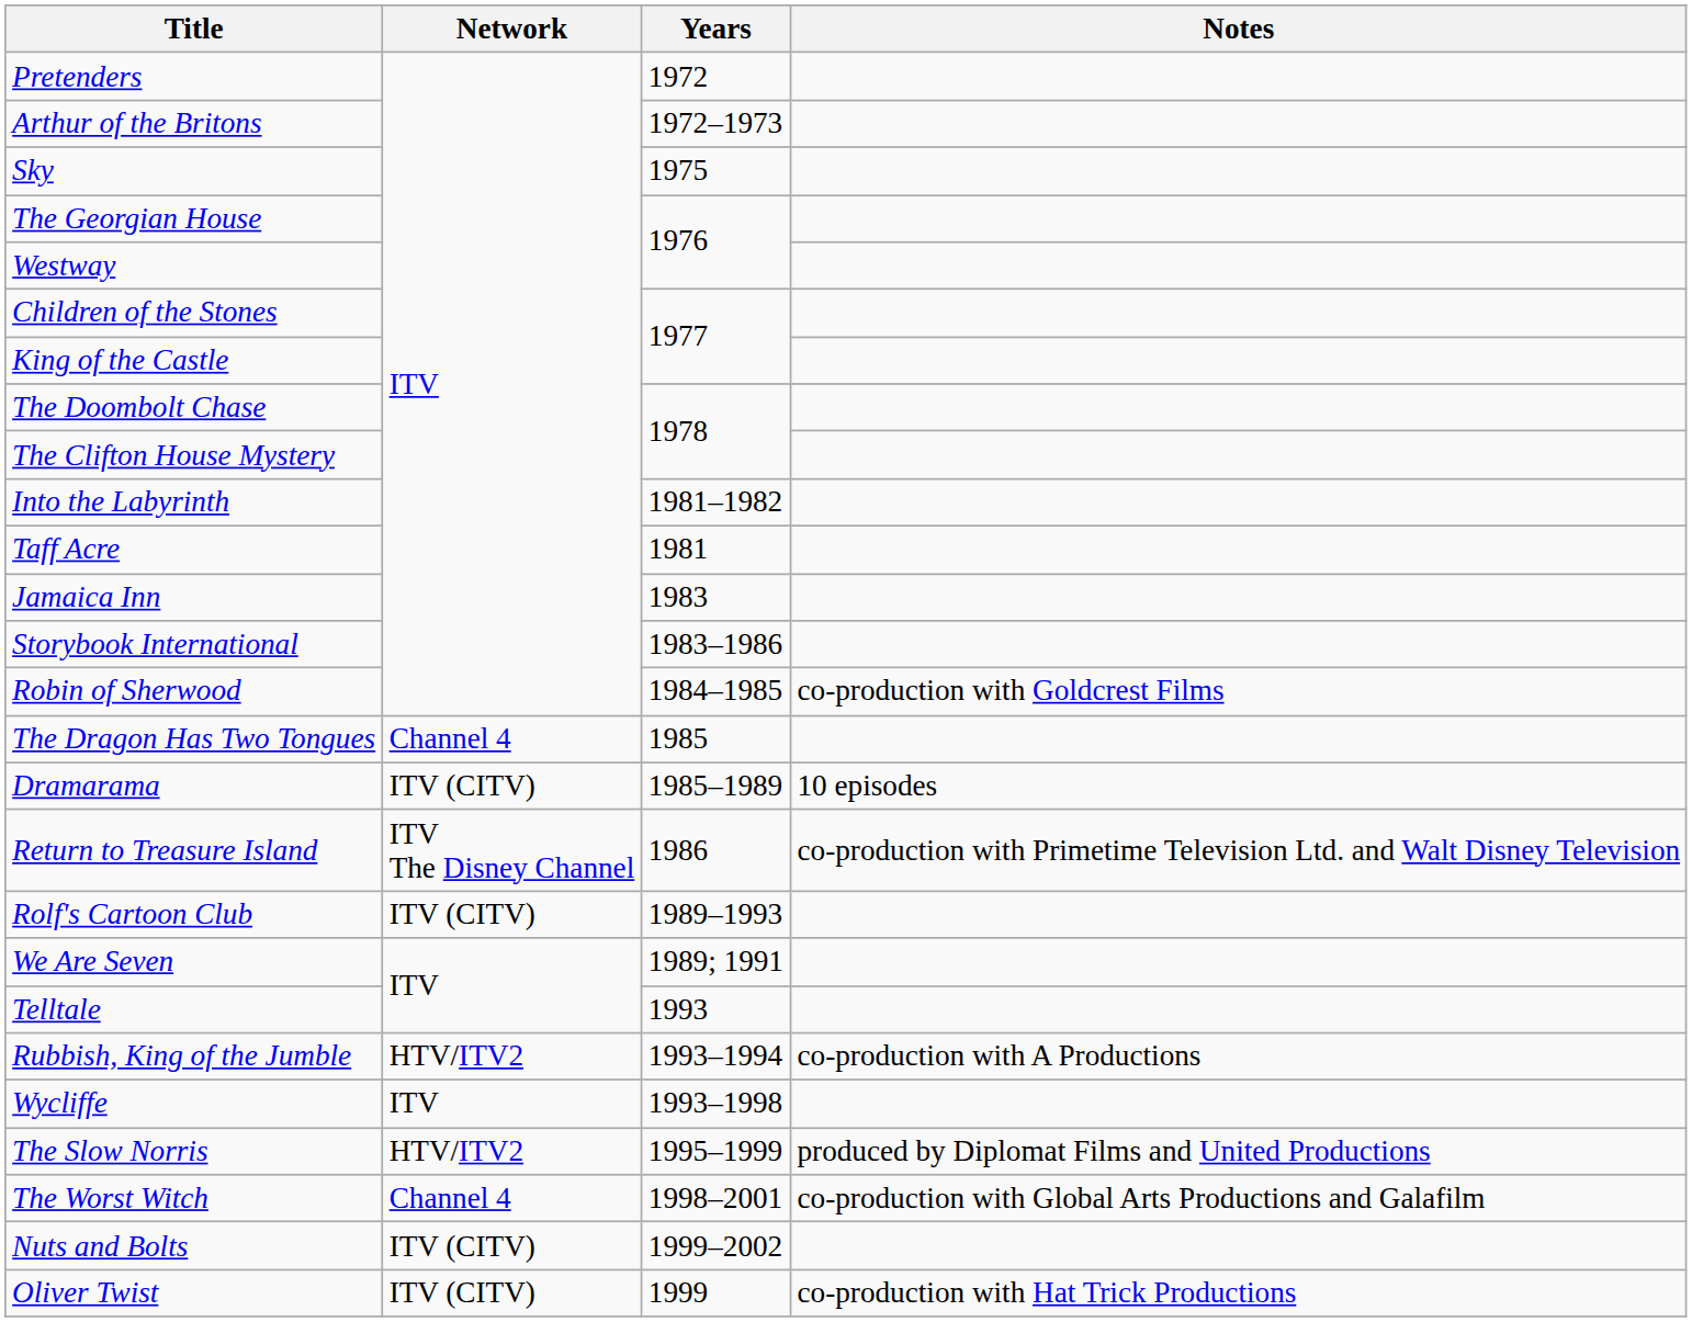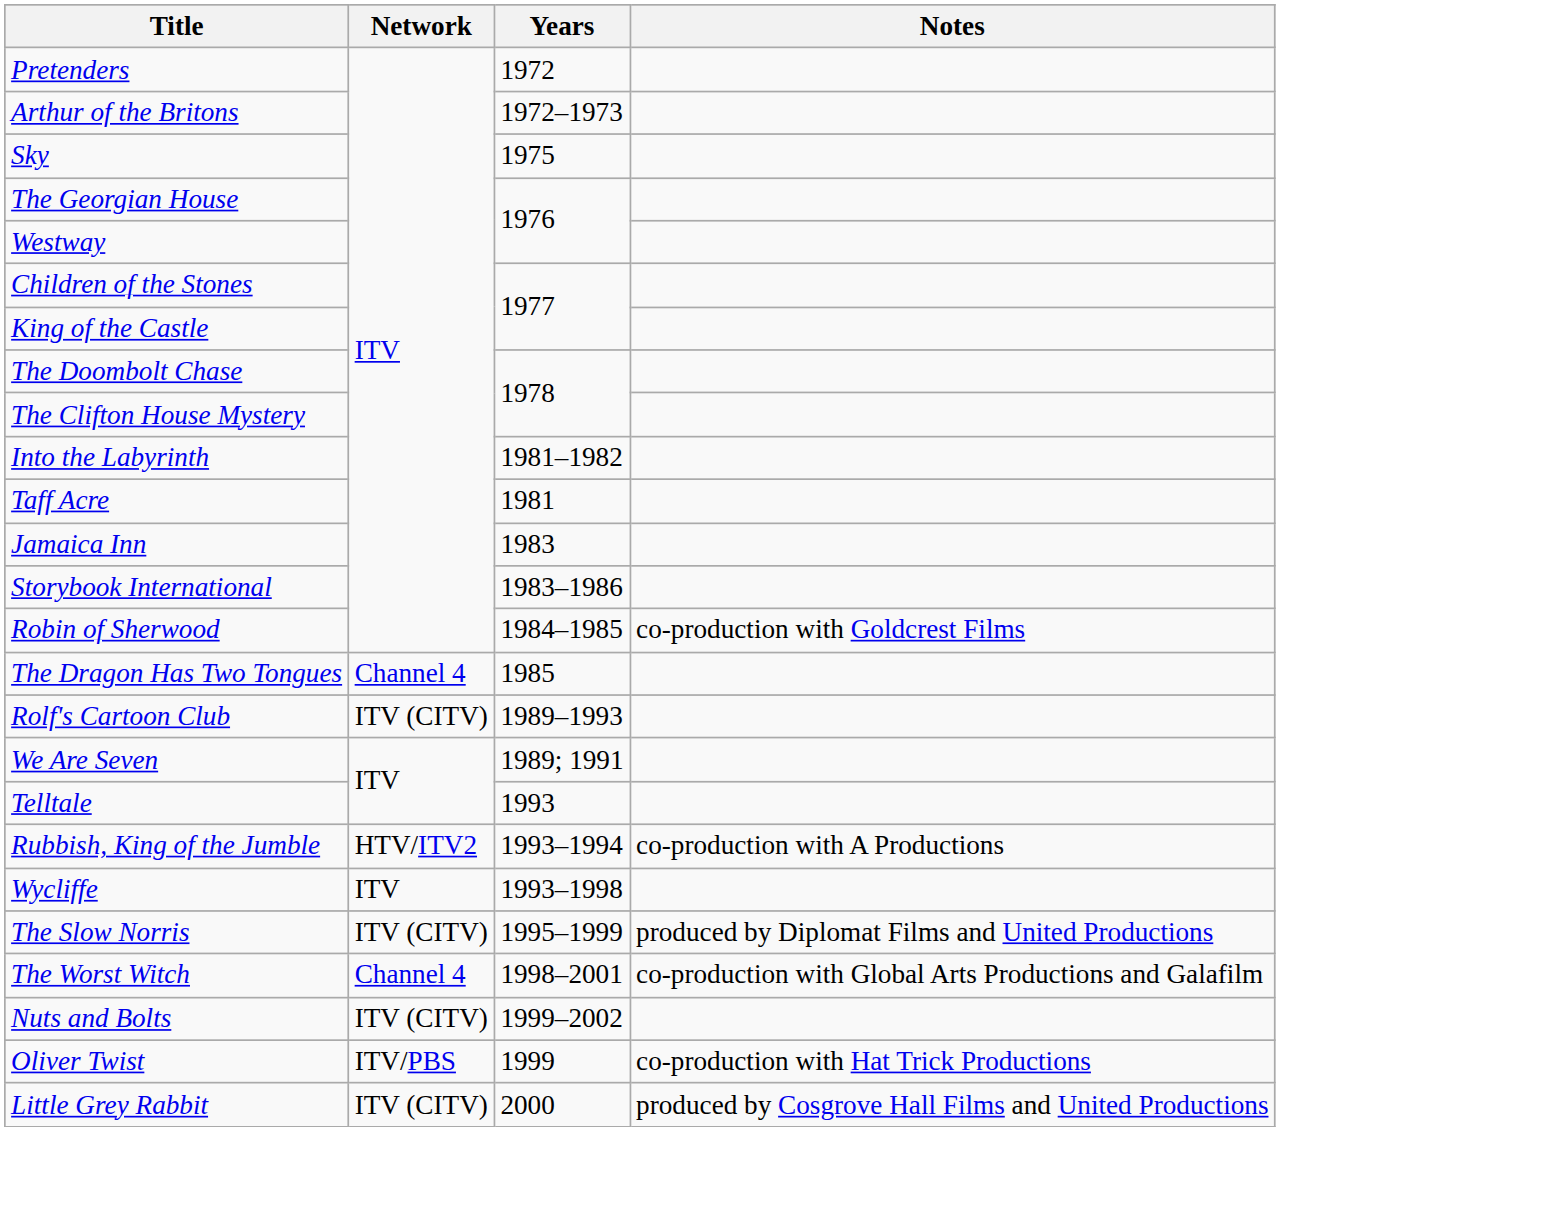- row: Dramarama | ITV (CITV) | 1985–1989 | 10 episodes
- row: Return to Treasure Island | ITV The Disney Channel | 1986 | co-production with Primetime Television Ltd. and Walt Disney Television
The Slow Norris | Network: HTV/ITV2 -> ITV (CITV)
Oliver Twist | Network: ITV (CITV) -> ITV/PBS
+ row: Little Grey Rabbit | ITV (CITV) | 2000 | produced by Cosgrove Hall Films and United Productions
